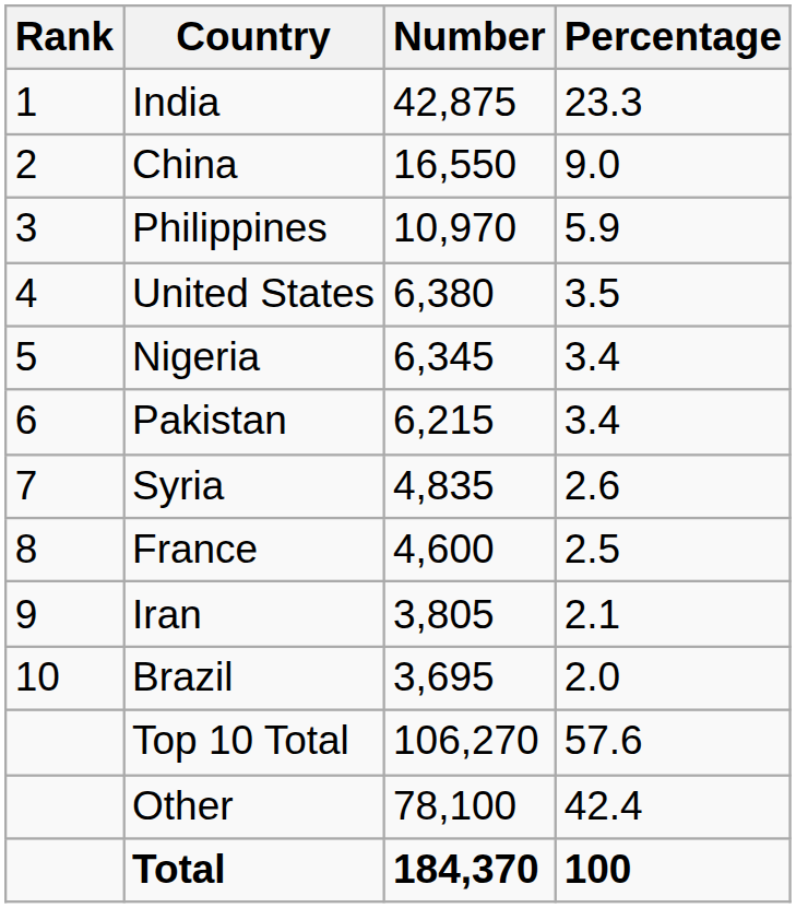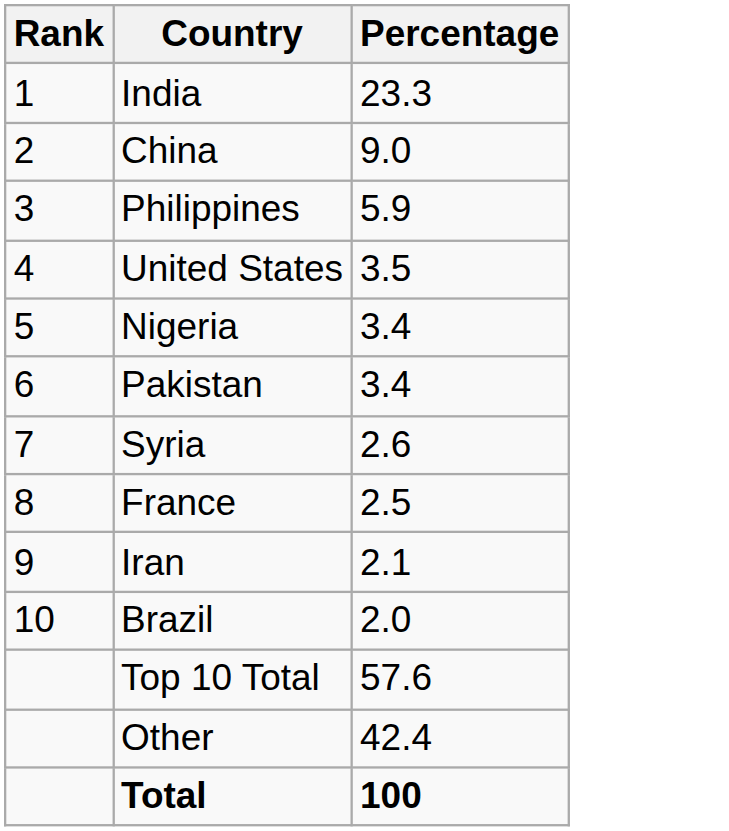- column: Number | 42,875 | 16,550 | 10,970 | 6,380 | 6,345 | 6,215 | 4,835 | 4,600 | 3,805 | 3,695 | 106,270 | 78,100 | 184,370
